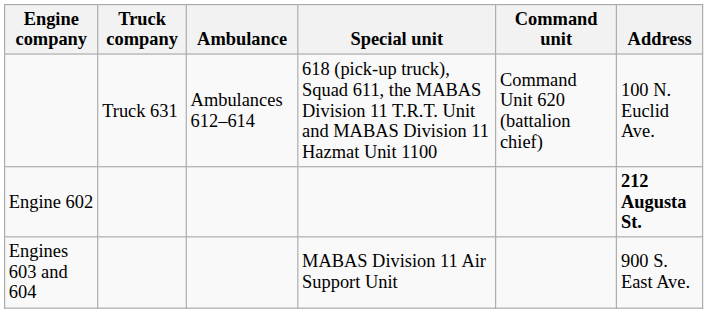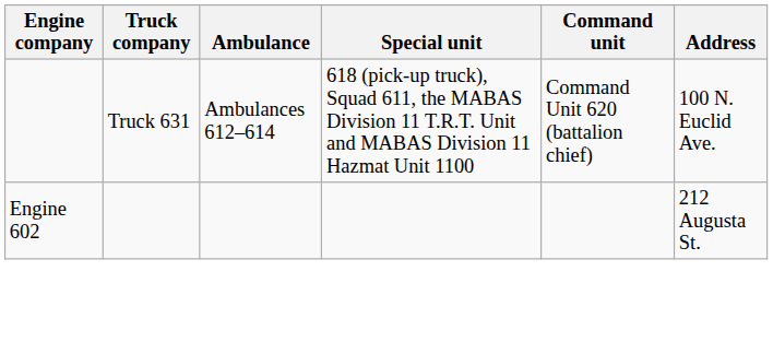Engine 602 | Address: bold -> normal
- row: Engines 603 and 604 | MABAS Division 11 Air Support Unit | 900 S. East Ave.
